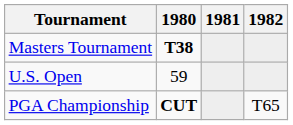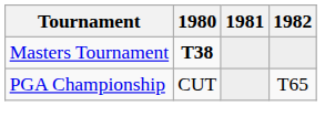- row: U.S. Open | 59
PGA Championship | 1980: bold -> normal
